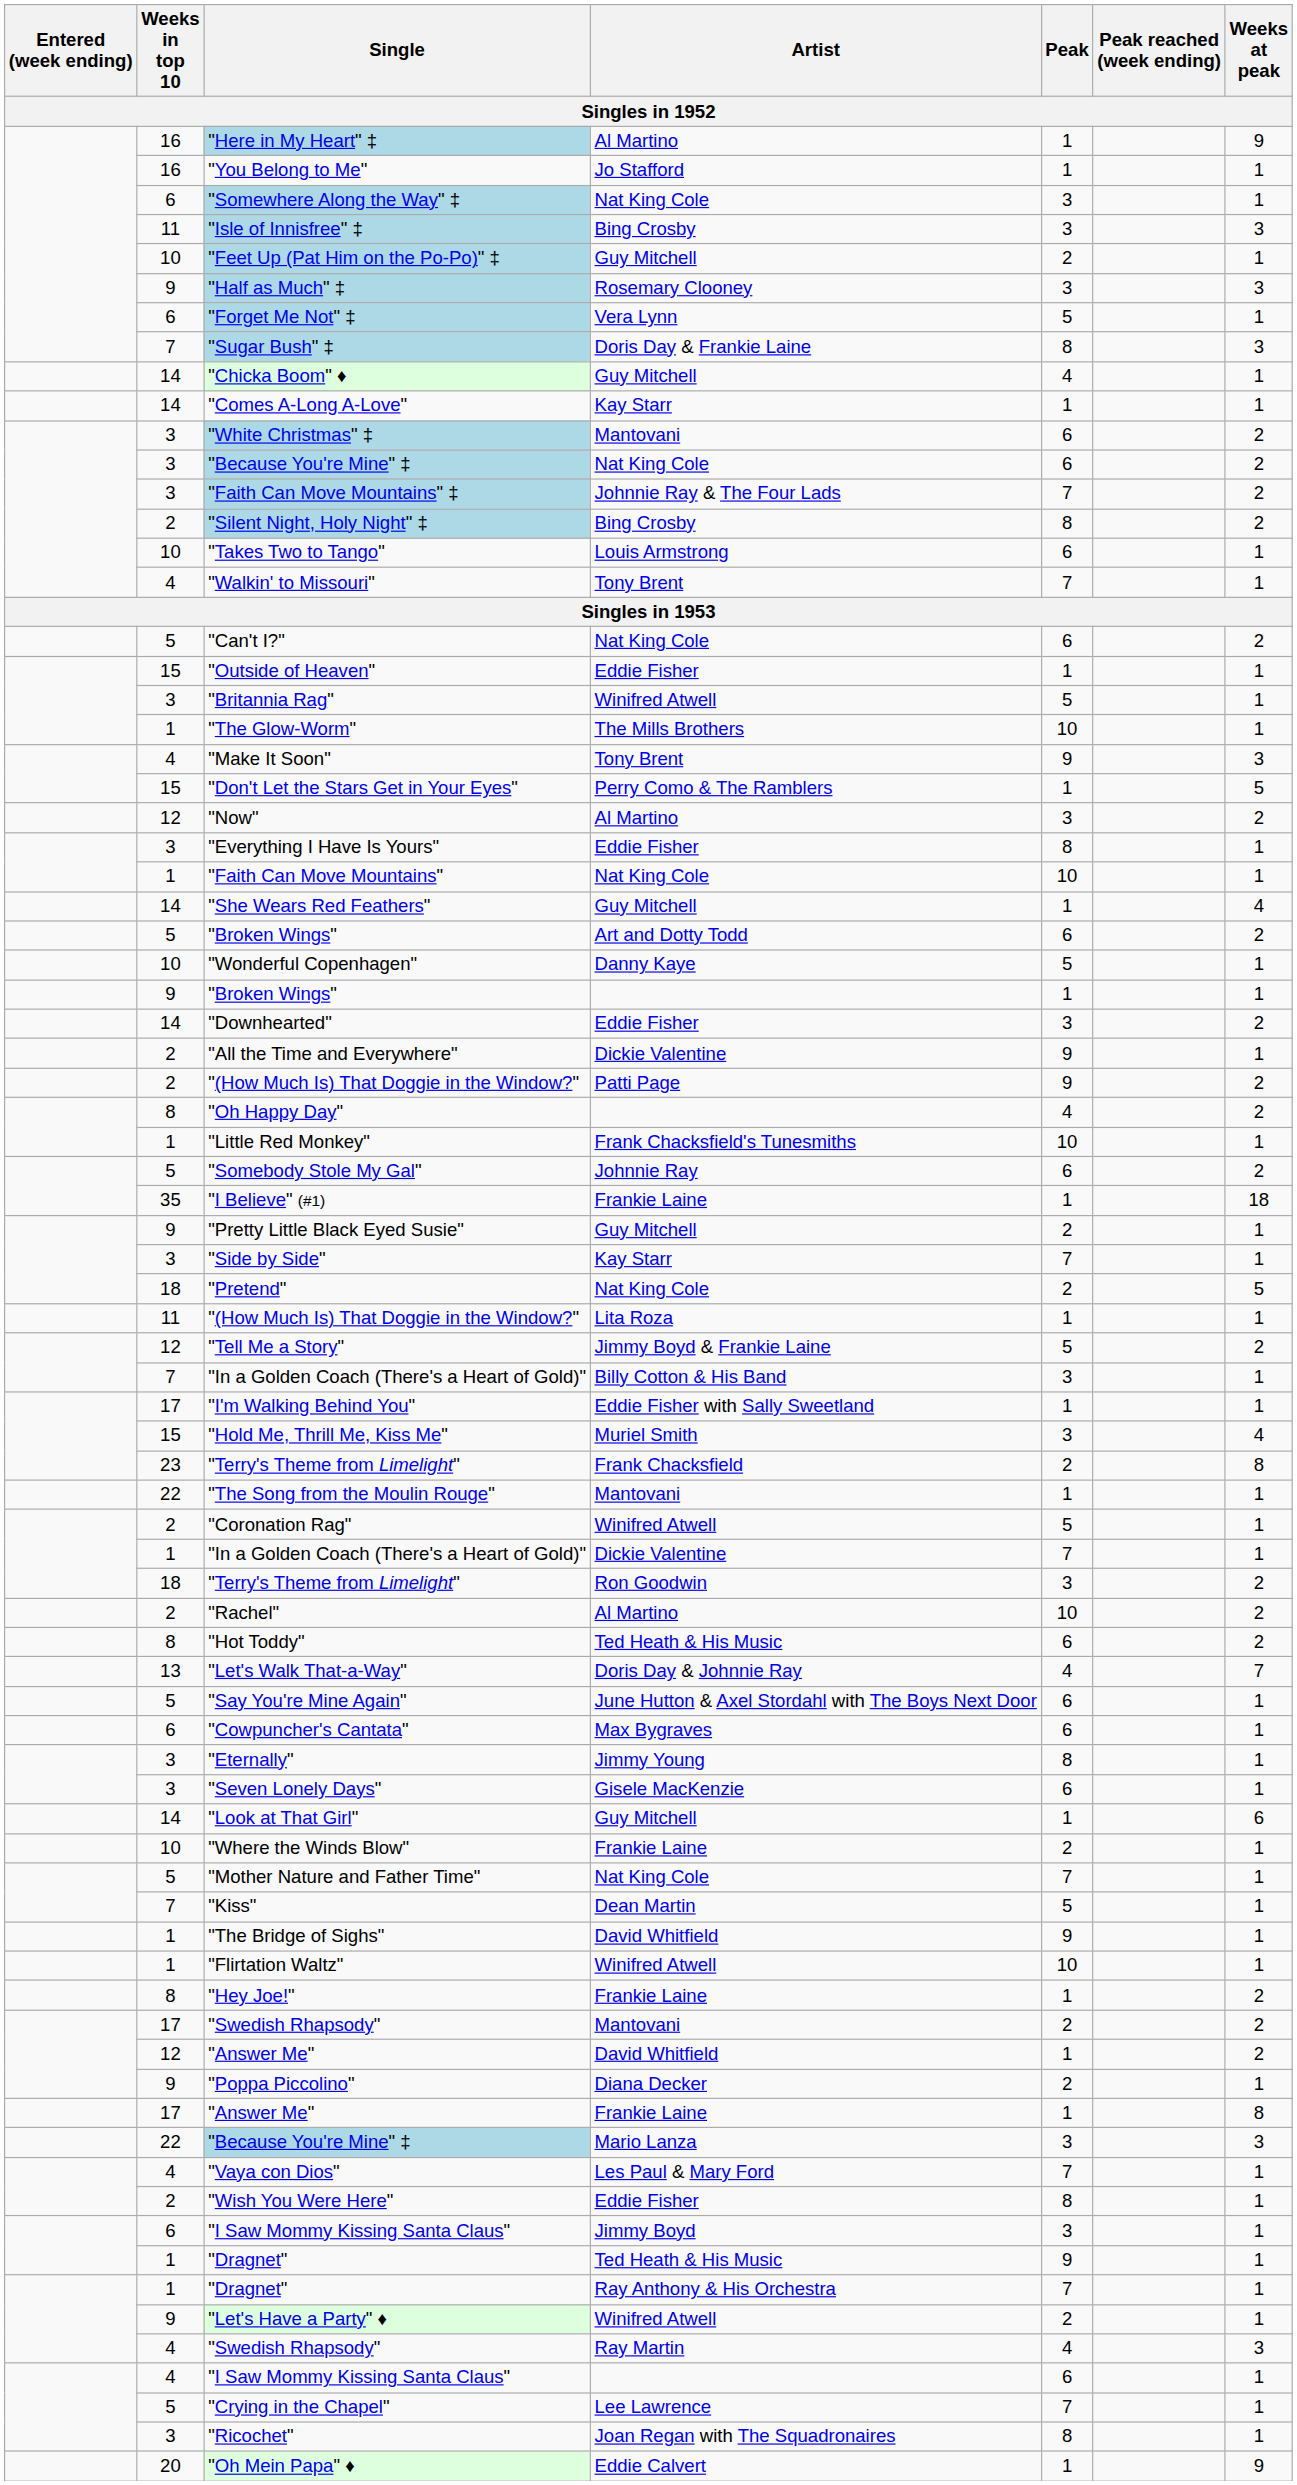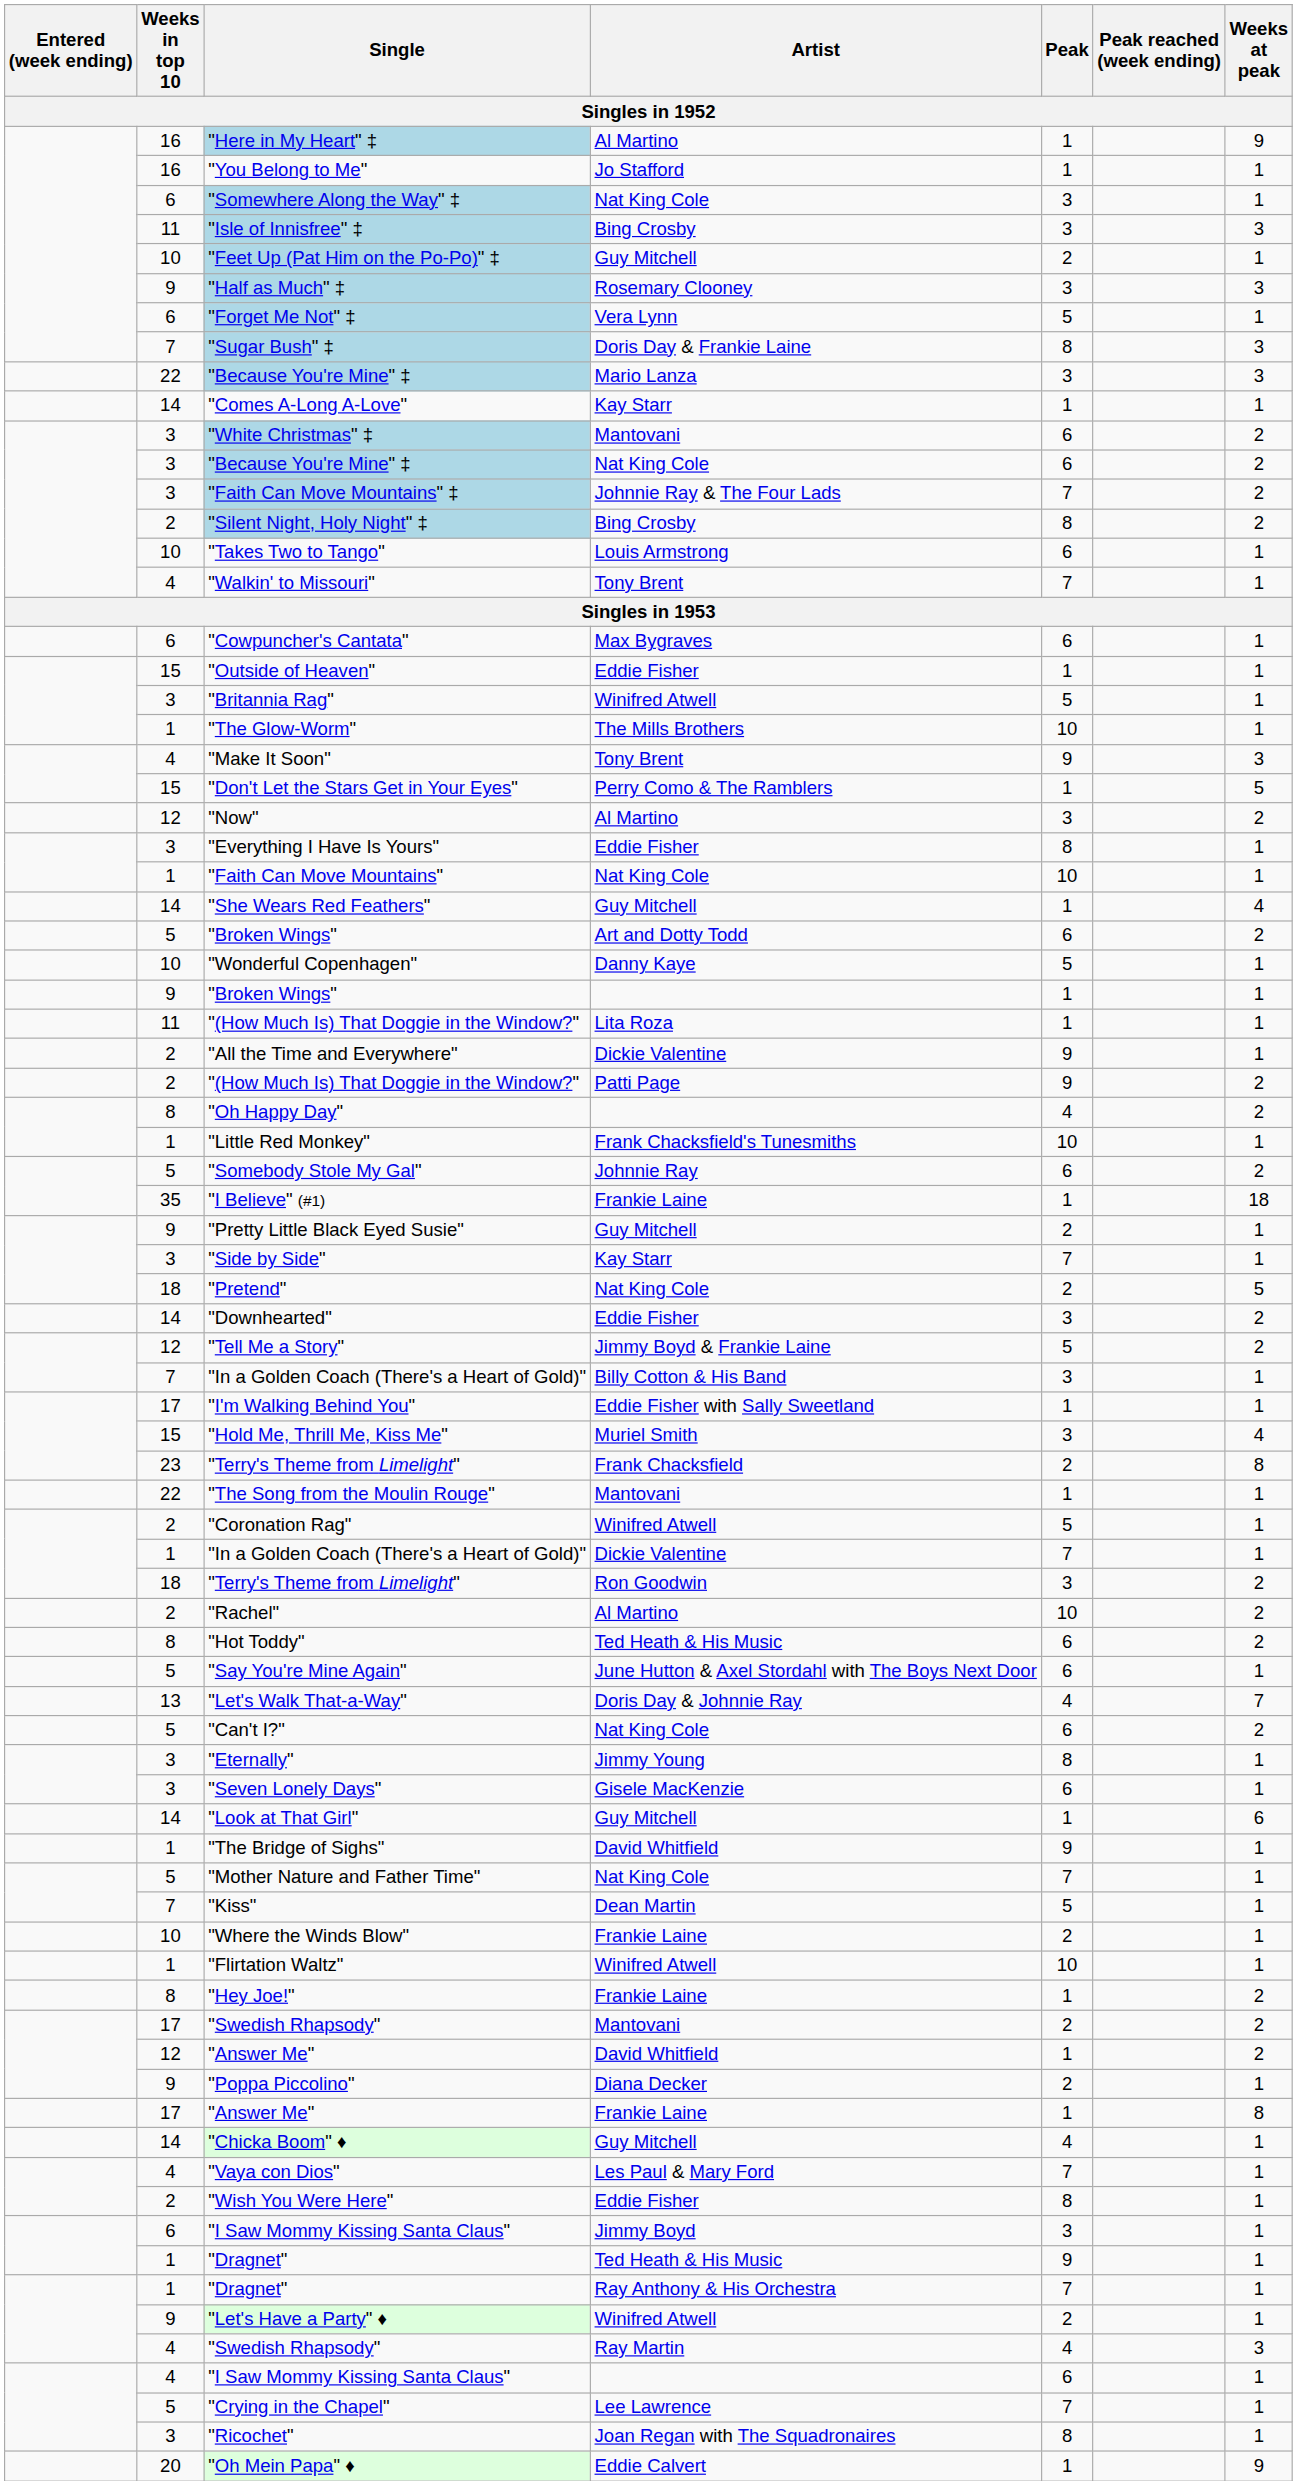rows swapped: "Because You're Mine" ‡ / Mario Lanza <-> "Chicka Boom" ♦
rows swapped: "Cowpuncher's Cantata" <-> "Can't I?"
rows swapped: "(How Much Is) That Doggie in the Window?" / Lita Roza <-> "Downhearted"
rows swapped: "Let's Walk That-a-Way" <-> "Say You're Mine Again"
rows swapped: "Where the Winds Blow" <-> "The Bridge of Sighs"
